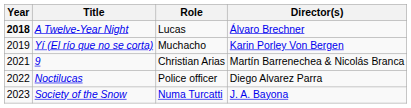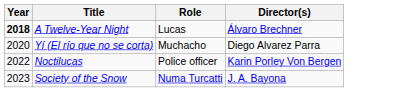Yí (El río que no se corta) | Year: 2019 -> 2020
Yí (El río que no se corta) | Director(s): Karin Porley Von Bergen -> Diego Alvarez Parra
- row: 2021 | 9 | Christian Arias | Martín Barrenechea & Nicolás Branca
Noctilucas | Director(s): Diego Alvarez Parra -> Karin Porley Von Bergen
